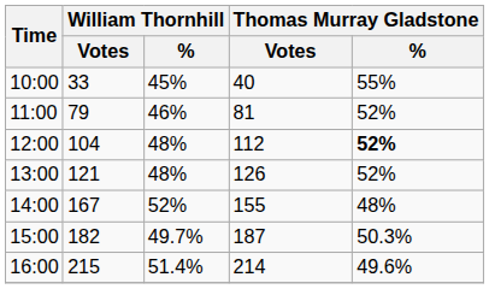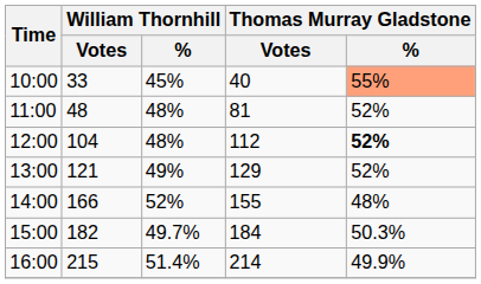10:00 | Thomas Murray Gladstone / %: no background -> lightsalmon background
11:00 | William Thornhill / Votes: 79 -> 48
11:00 | William Thornhill / %: 46% -> 48%
13:00 | William Thornhill / %: 48% -> 49%
13:00 | Thomas Murray Gladstone / Votes: 126 -> 129
14:00 | William Thornhill / Votes: 167 -> 166
15:00 | Thomas Murray Gladstone / Votes: 187 -> 184
16:00 | Thomas Murray Gladstone / %: 49.6% -> 49.9%
